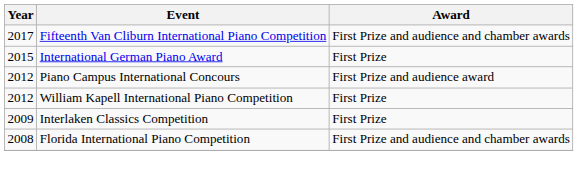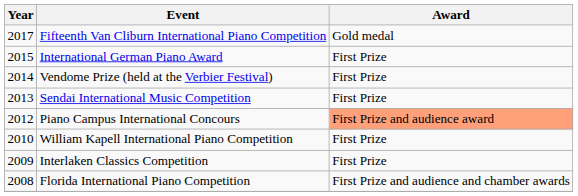Fifteenth Van Cliburn International Piano Competition | Award: First Prize and audience and chamber awards -> Gold medal
+ row: 2014 | Vendome Prize (held at the Verbier Festival) | First Prize
+ row: 2013 | Sendai International Music Competition | First Prize
Piano Campus International Concours | Award: no background -> lightsalmon background
William Kapell International Piano Competition | Year: 2012 -> 2010
